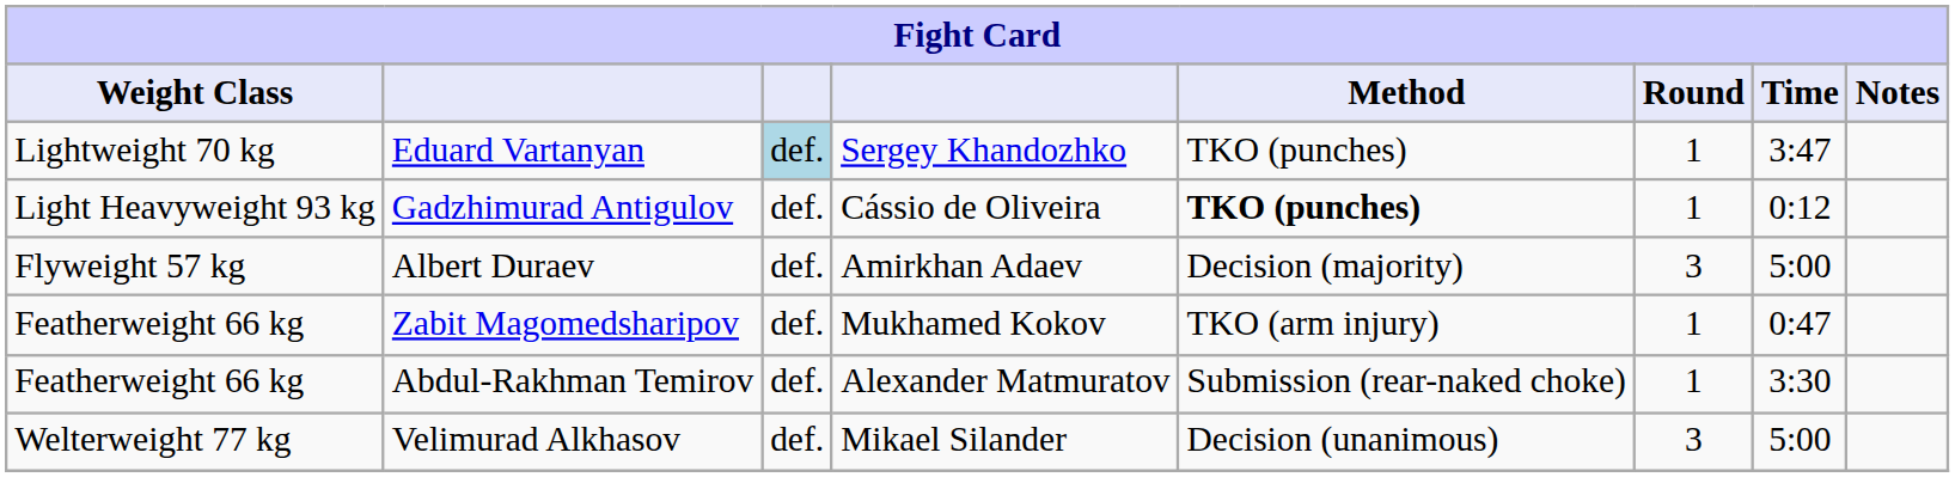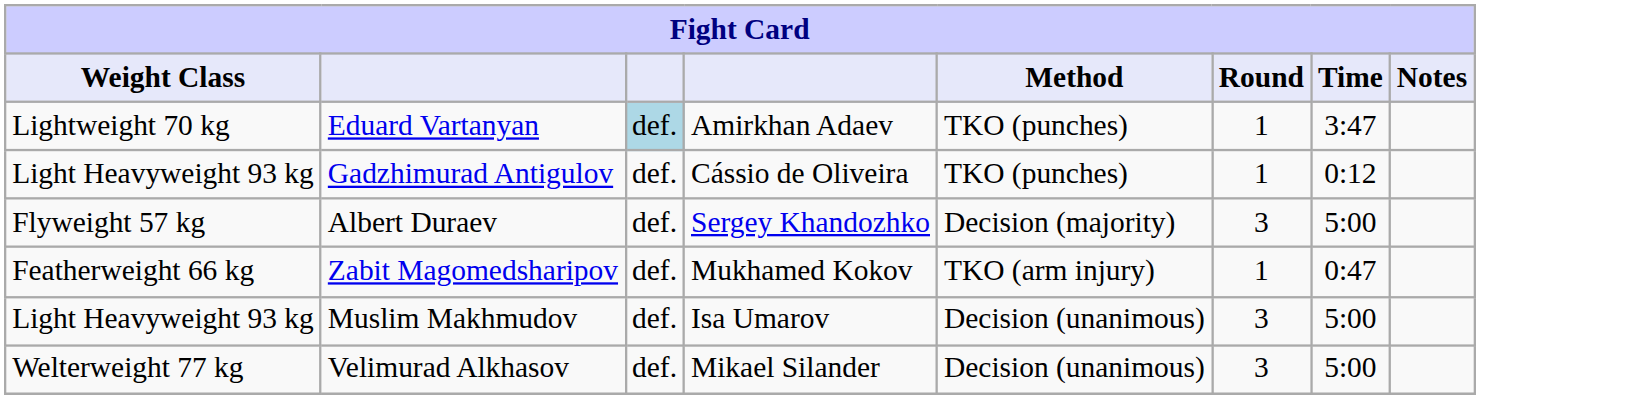Eduard Vartanyan | column 4: Sergey Khandozhko -> Amirkhan Adaev
Gadzhimurad Antigulov | Method: bold -> normal
Albert Duraev | column 4: Amirkhan Adaev -> Sergey Khandozhko
+ row: Light Heavyweight 93 kg | Muslim Makhmudov | def. | Isa Umarov | Decision (unanimous) | 3 | 5:00
- row: Featherweight 66 kg | Abdul-Rakhman Temirov | def. | Alexander Matmuratov | Submission (rear-naked choke) | 1 | 3:30
